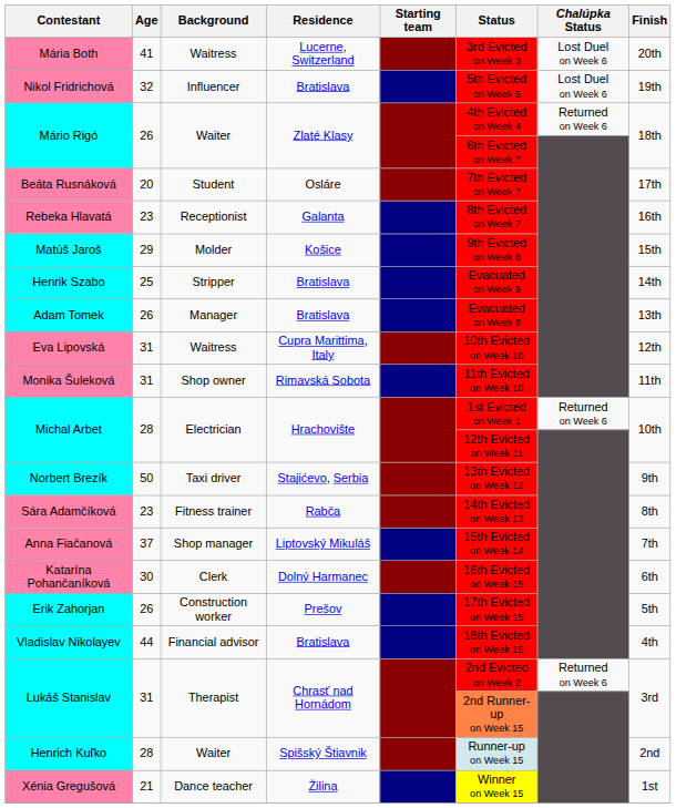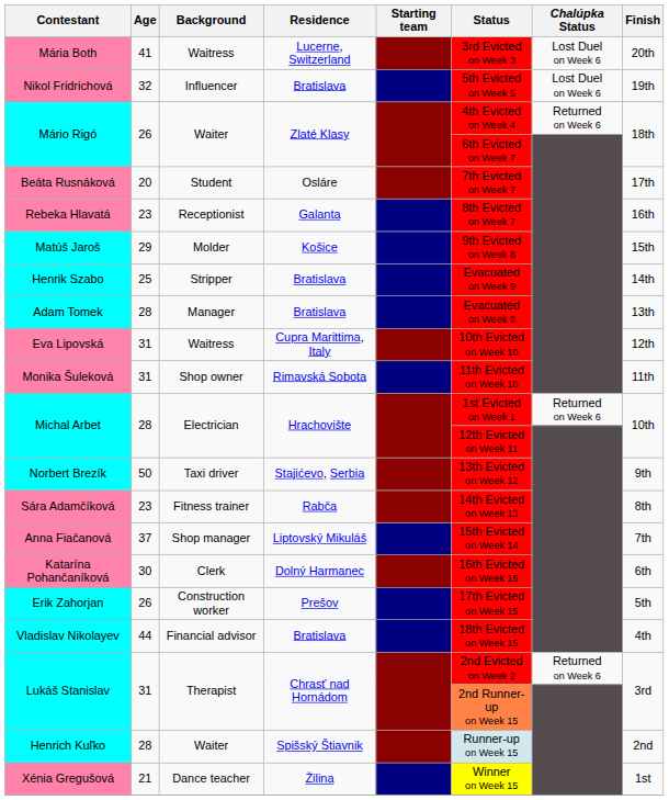Adam Tomek | Age: 26 -> 28
